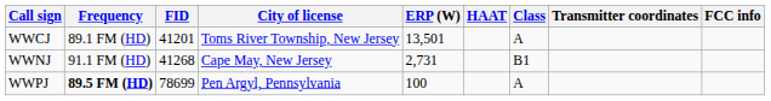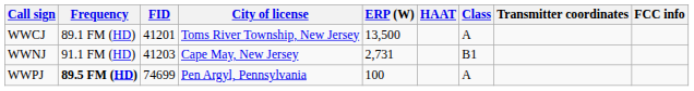WWCJ | ERP (W): 13,501 -> 13,500
WWNJ | FID: 41268 -> 41203
WWPJ | FID: 78699 -> 74699
